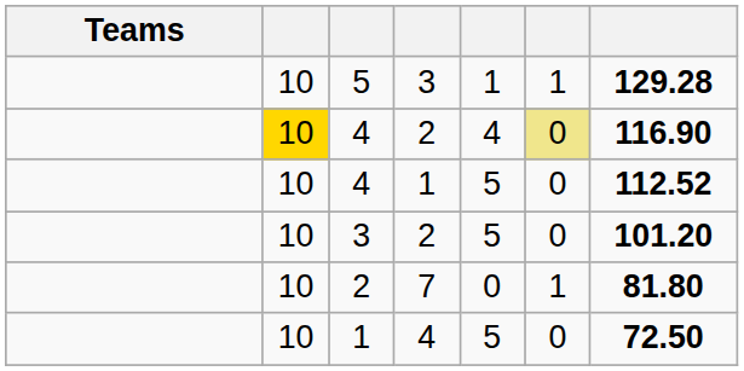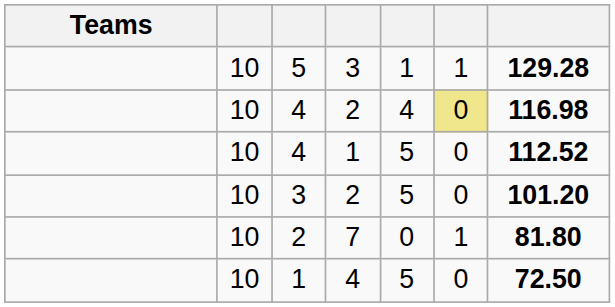4 / 2 | column 2: gold background -> no background
4 / 2 | column 7: 116.90 -> 116.98
